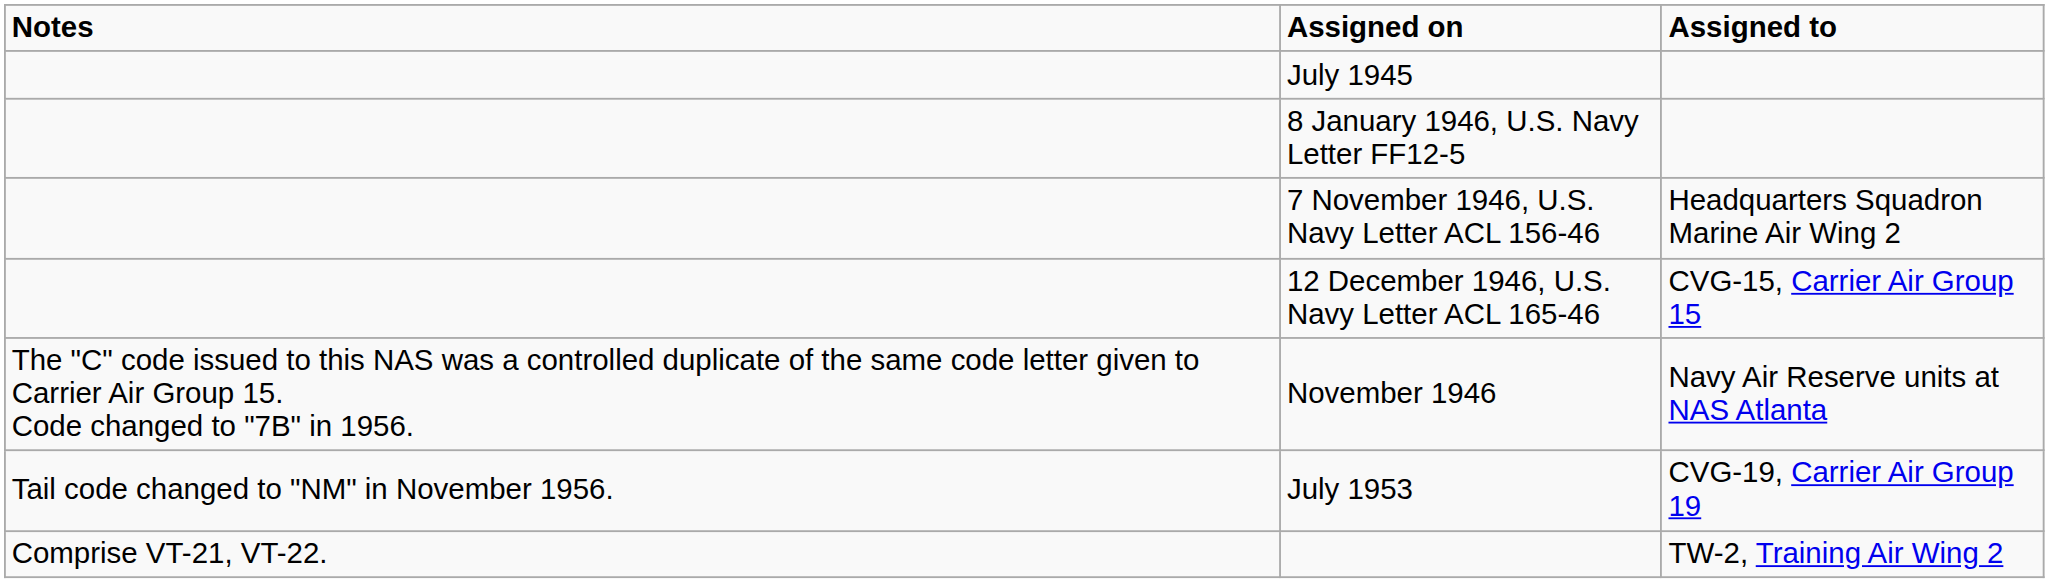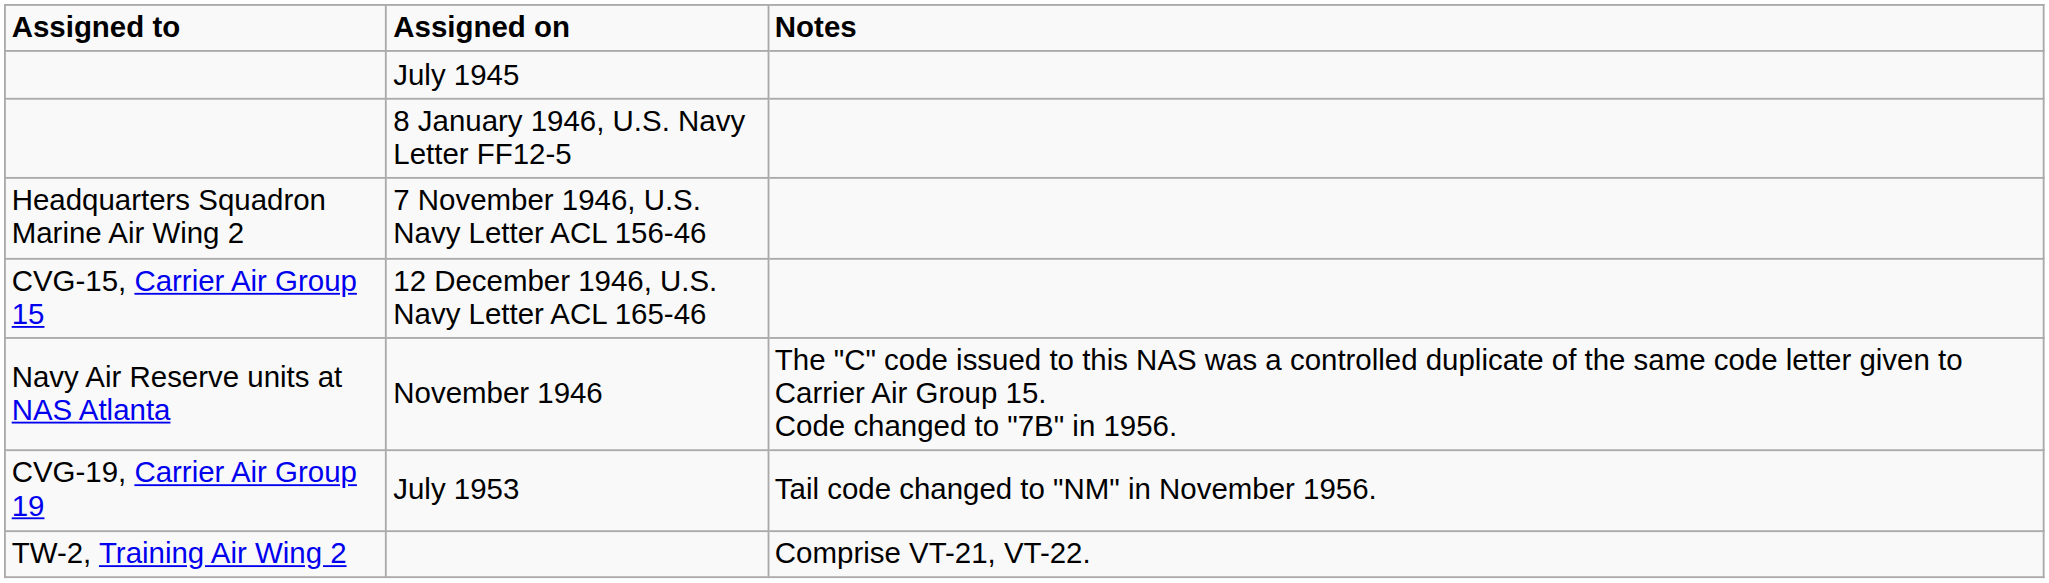columns swapped: Assigned to <-> Notes
